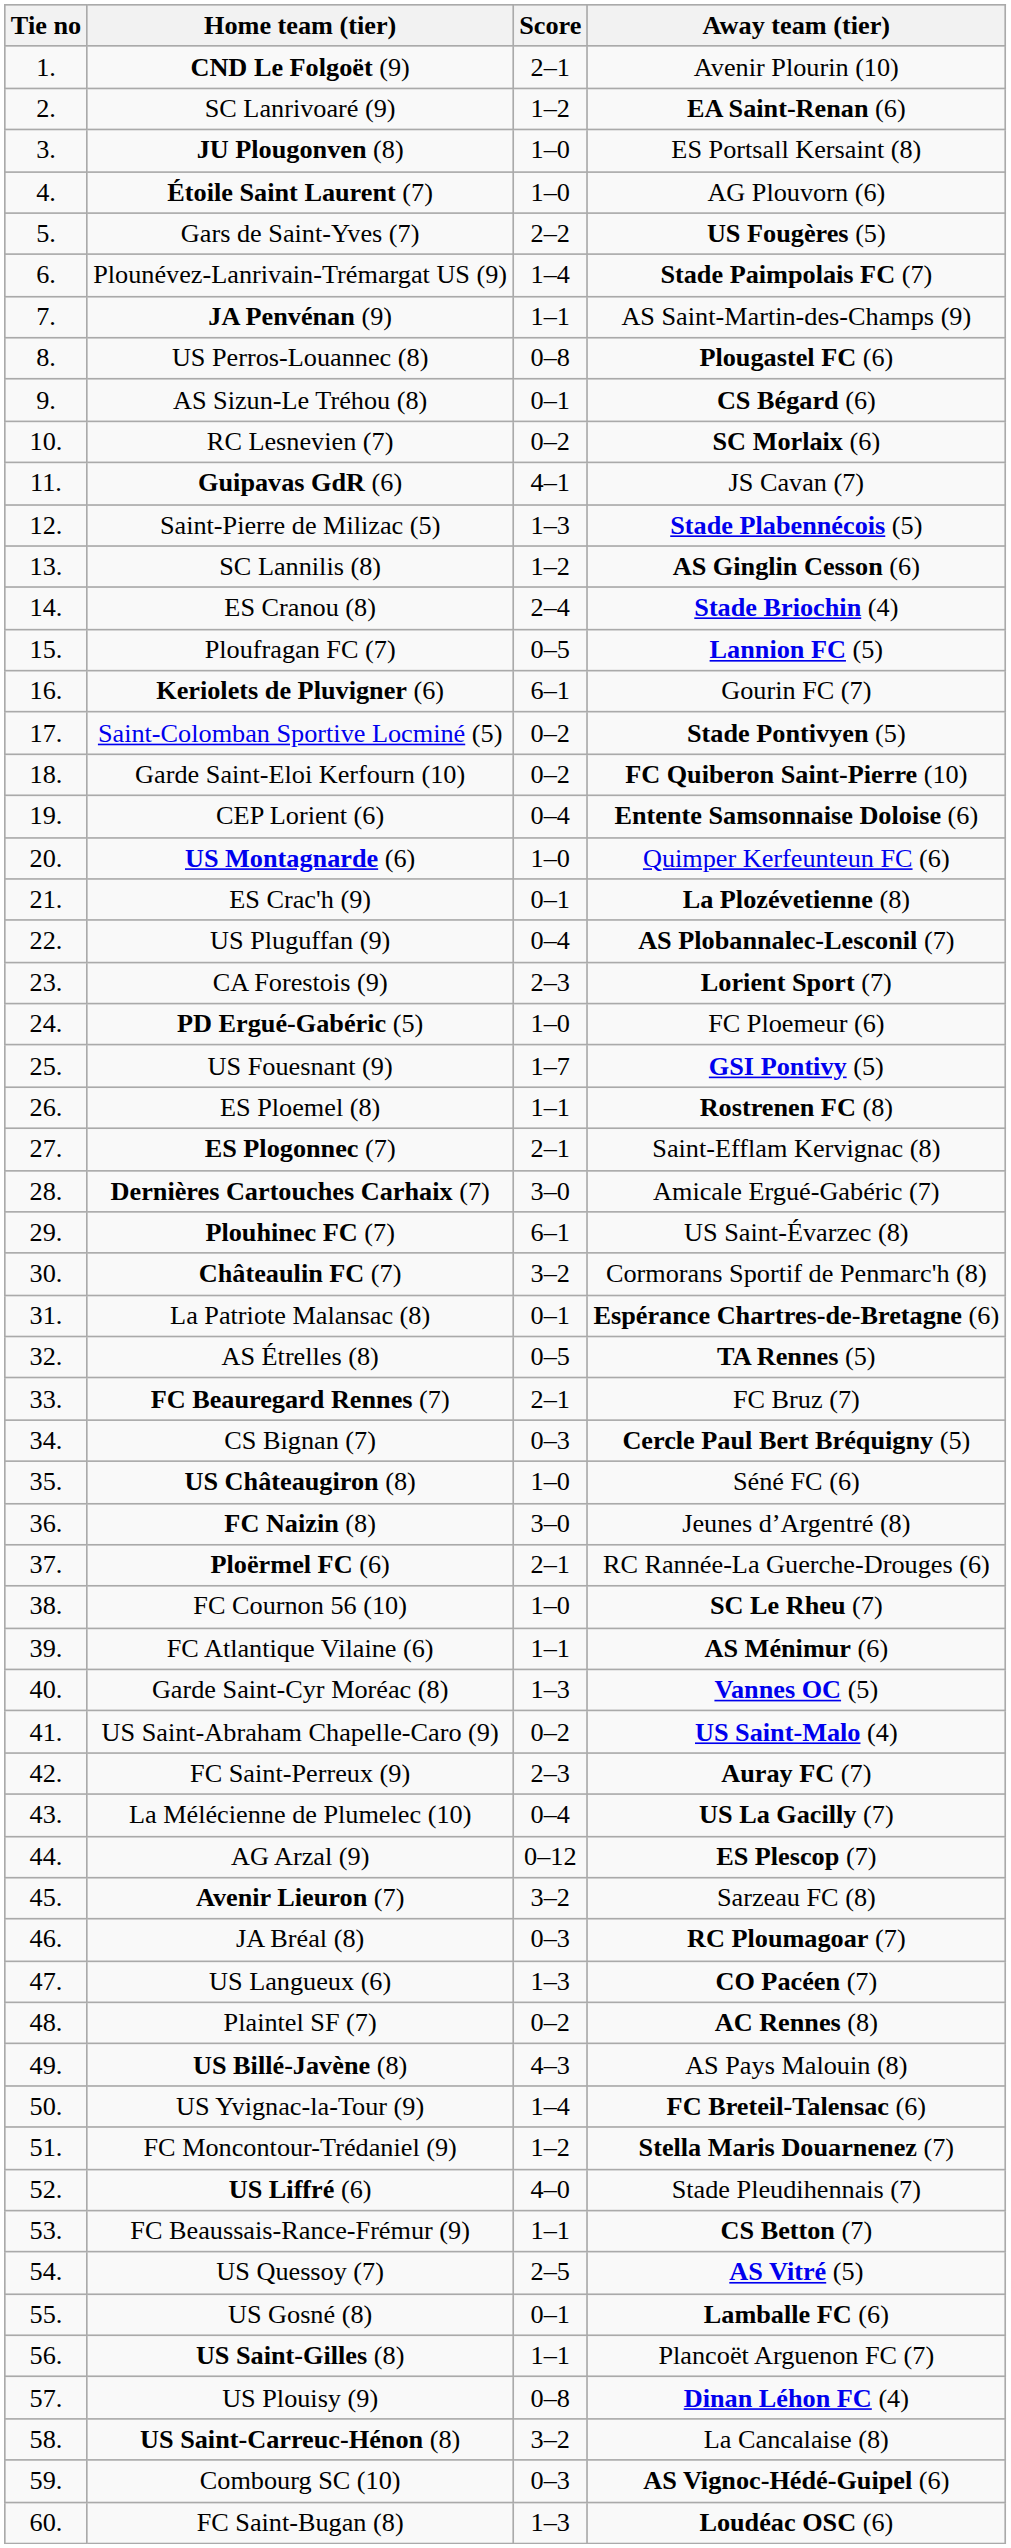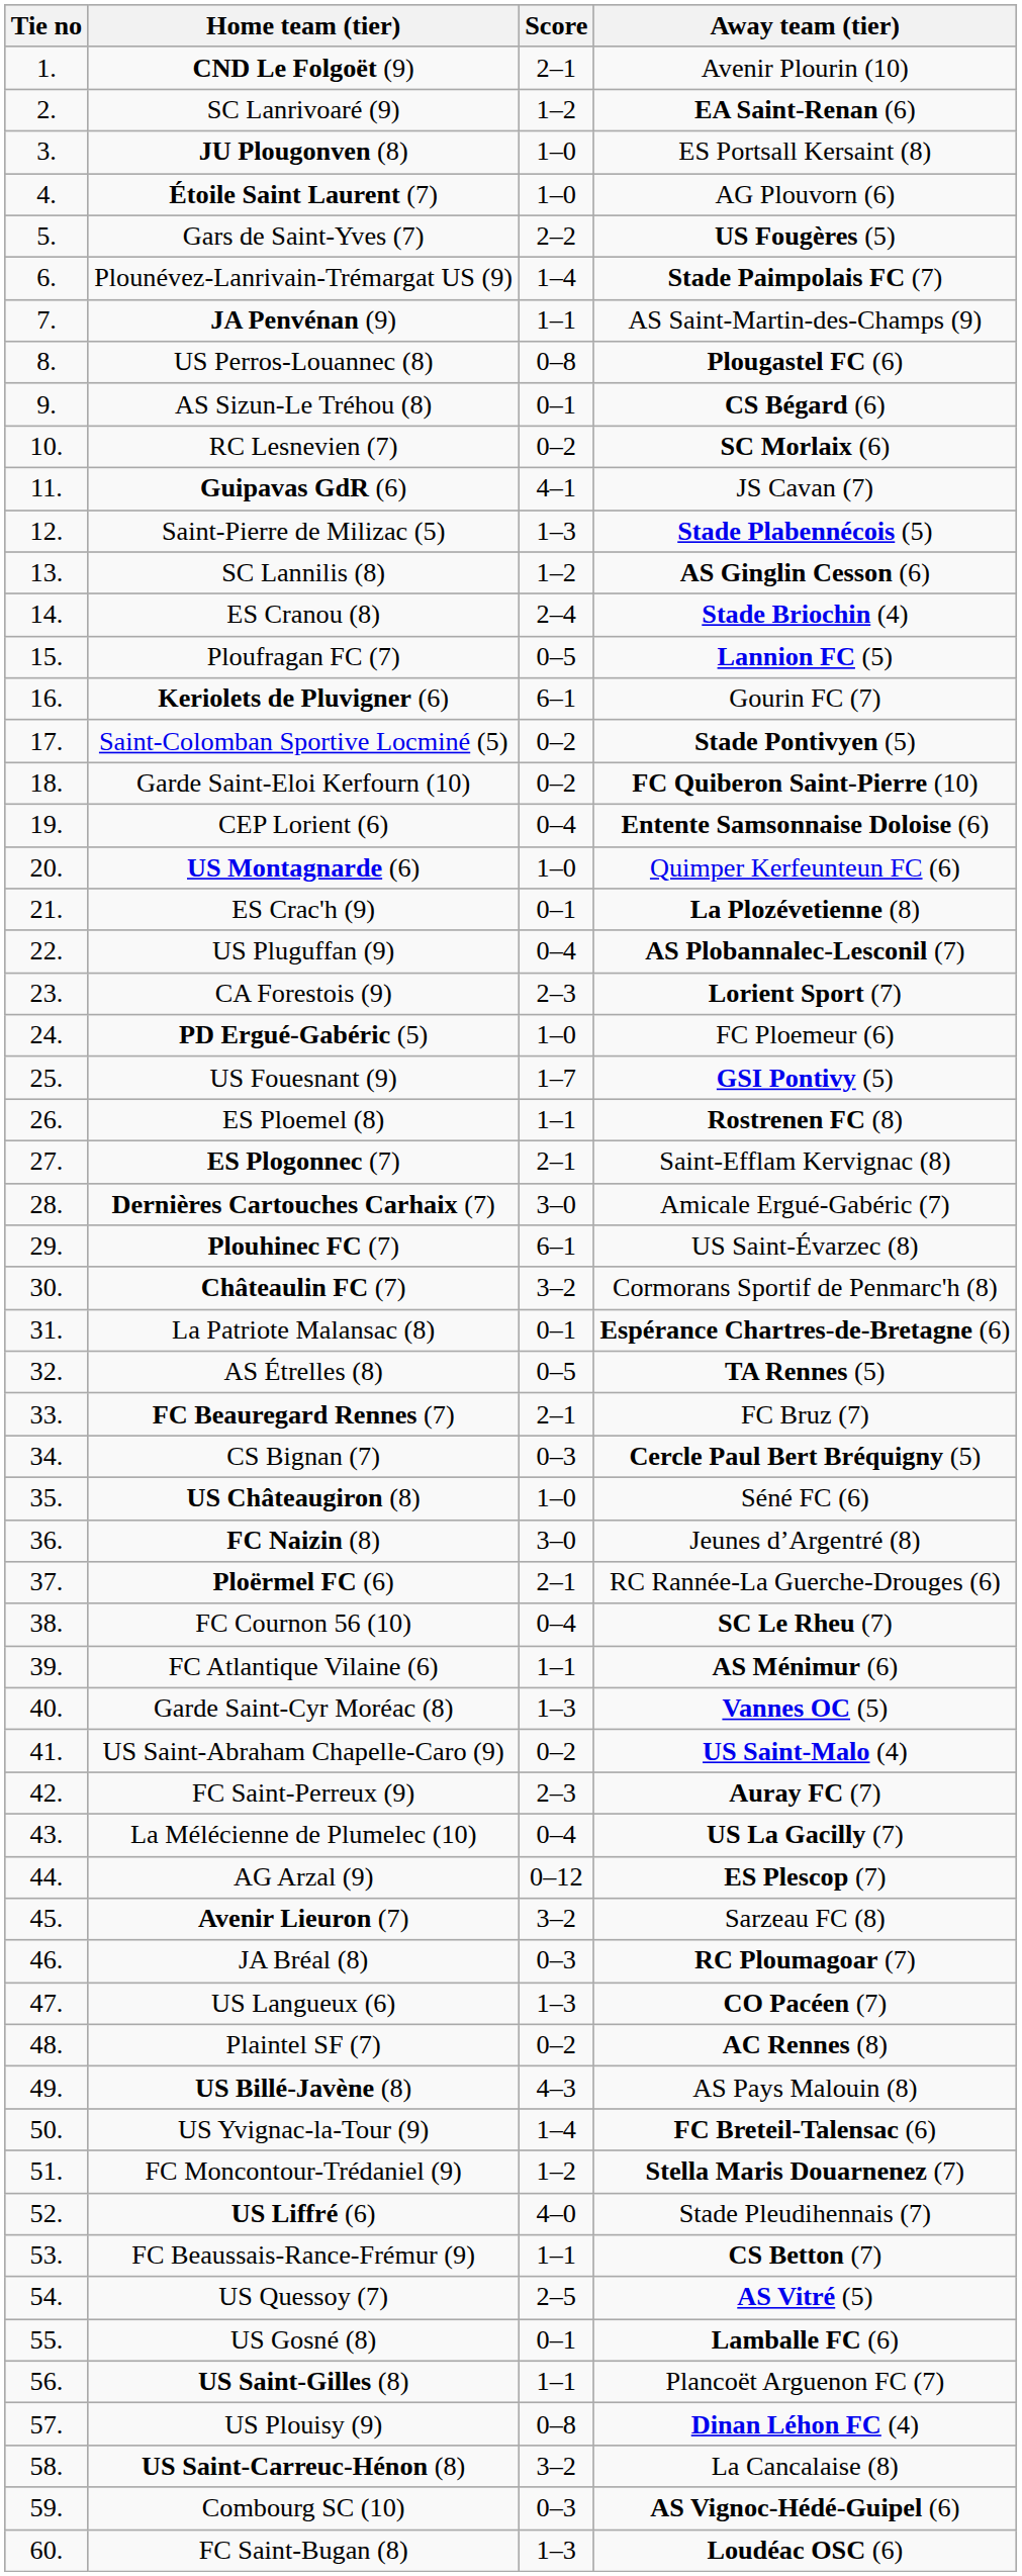FC Cournon 56 (10) | Score: 1–0 -> 0–4
